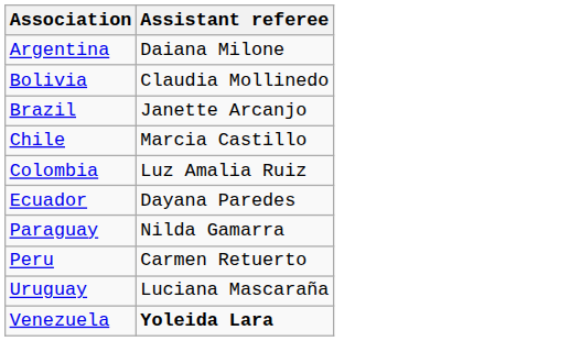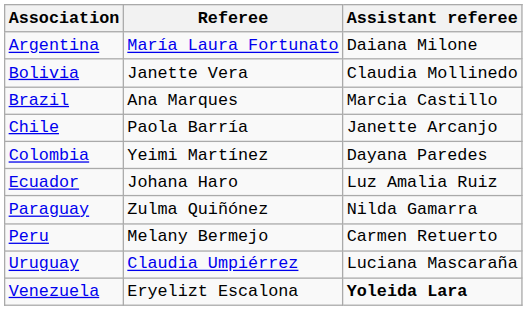+ column: Referee | María Laura Fortunato | Janette Vera | Ana Marques | Paola Barría | Yeimi Martínez | Johana Haro | Zulma Quiñónez | Melany Bermejo | Claudia Umpiérrez | Eryelizt Escalona
Brazil | Assistant referee: Janette Arcanjo -> Marcia Castillo
Chile | Assistant referee: Marcia Castillo -> Janette Arcanjo
Colombia | Assistant referee: Luz Amalia Ruiz -> Dayana Paredes
Ecuador | Assistant referee: Dayana Paredes -> Luz Amalia Ruiz
